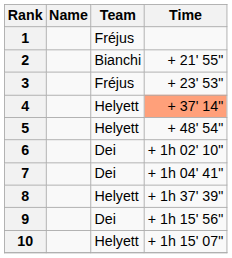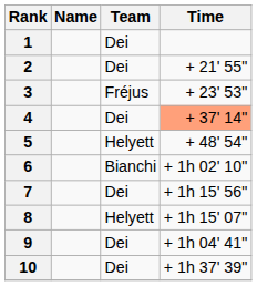1 | Team: Fréjus -> Dei
2 | Team: Bianchi -> Dei
4 | Team: Helyett -> Dei
6 | Team: Dei -> Bianchi
7 | Time: + 1h 04' 41" -> + 1h 15' 56"
8 | Time: + 1h 37' 39" -> + 1h 15' 07"
9 | Time: + 1h 15' 56" -> + 1h 04' 41"
10 | Team: Helyett -> Dei
10 | Time: + 1h 15' 07" -> + 1h 37' 39"
